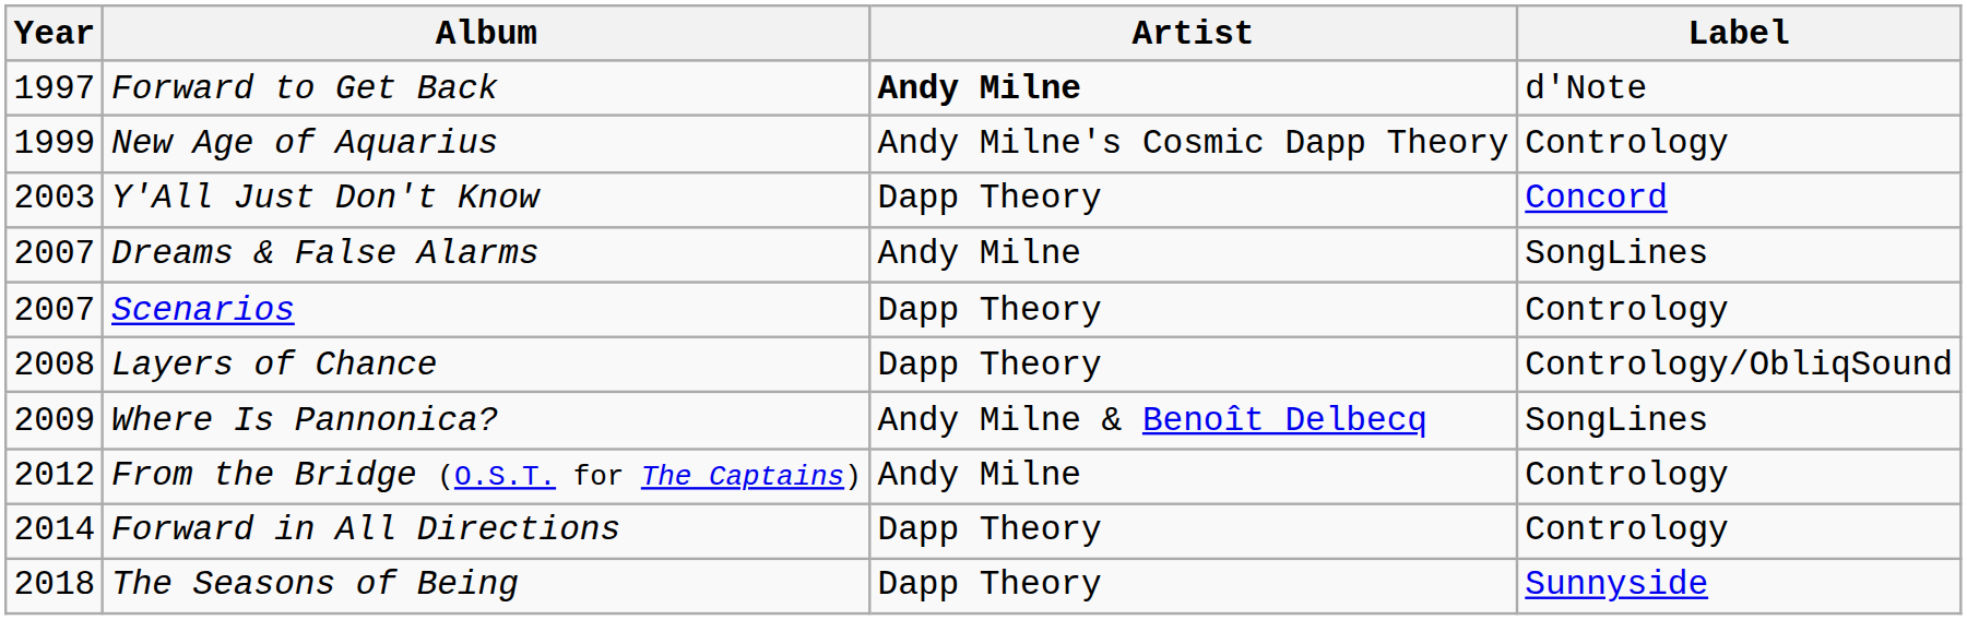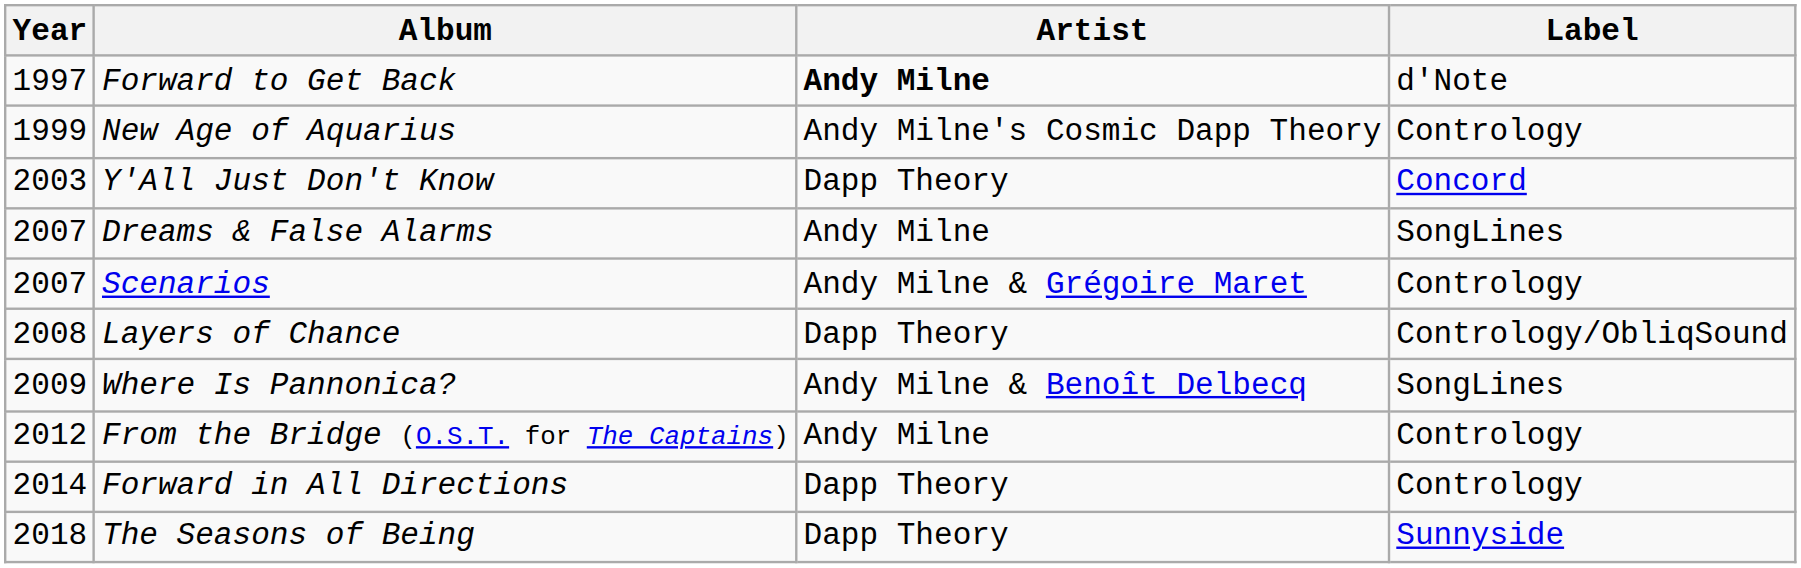Scenarios | Artist: Dapp Theory -> Andy Milne & Grégoire Maret
